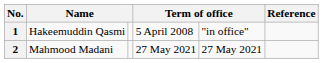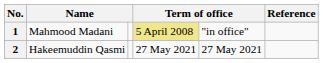1 | column 2: Hakeemuddin Qasmi -> Mahmood Madani
1 | column 4: no background -> khaki background
2 | column 2: Mahmood Madani -> Hakeemuddin Qasmi
